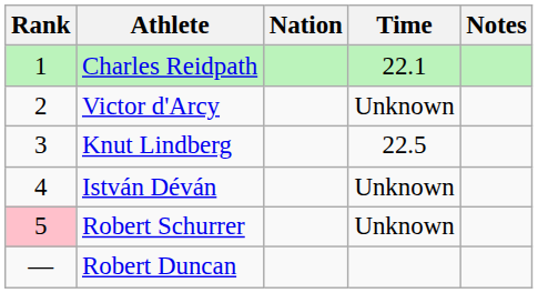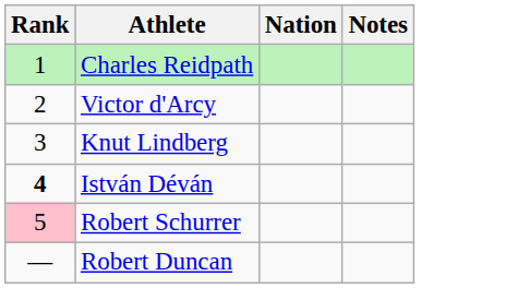- column: Time | 22.1 | Unknown | 22.5 | Unknown | Unknown
István Déván | Rank: normal -> bold
